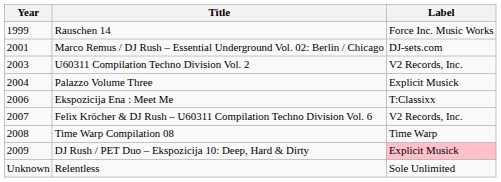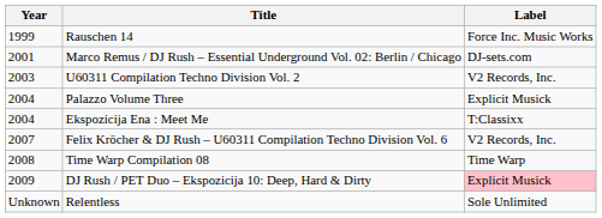Ekspozicija Ena : Meet Me | Year: 2006 -> 2004
